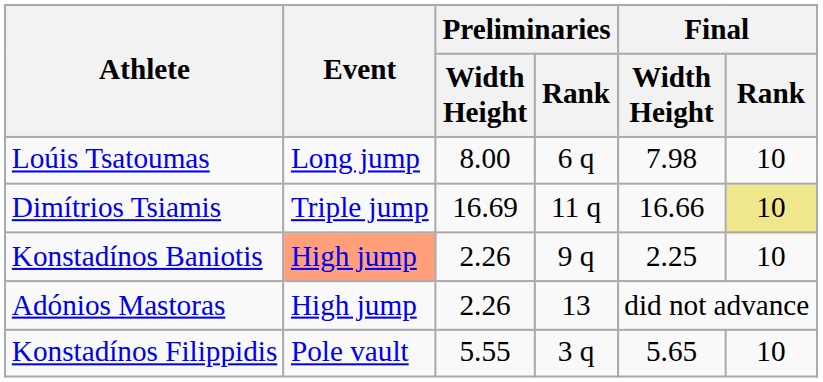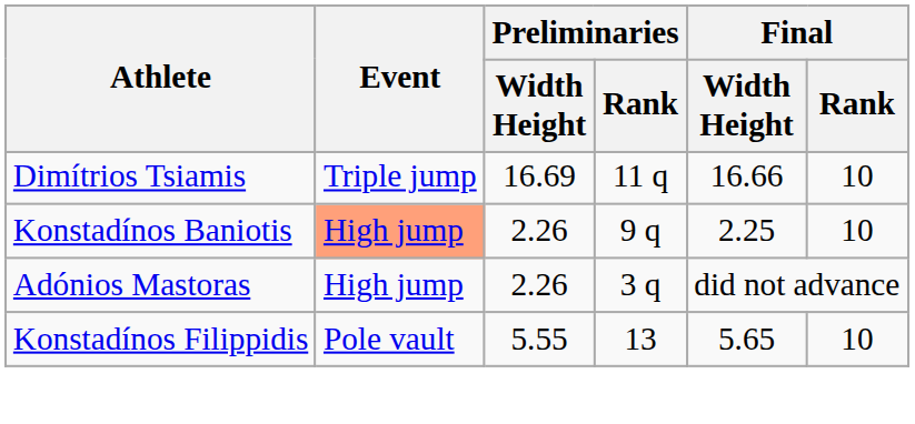- row: Loúis Tsatoumas | Long jump | 8.00 | 6 q | 7.98 | 10
Dimítrios Tsiamis | Final / Rank: khaki background -> no background
Adónios Mastoras | Preliminaries / Rank: 13 -> 3 q
Konstadínos Filippidis | Preliminaries / Rank: 3 q -> 13
